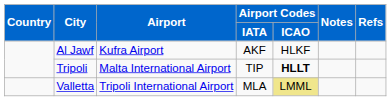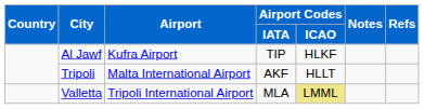Al Jawf | Airport Codes / IATA: AKF -> TIP
Tripoli | Airport Codes / IATA: TIP -> AKF
Tripoli | Airport Codes / ICAO: bold -> normal
